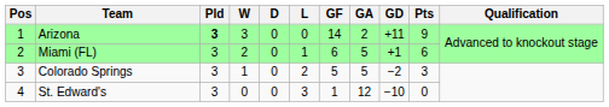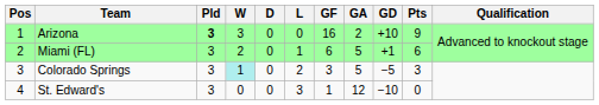Arizona | GF: 14 -> 16
Arizona | GD: +11 -> +10
Colorado Springs | W: no background -> paleturquoise background
Colorado Springs | GF: 5 -> 3
Colorado Springs | GD: −2 -> −5
